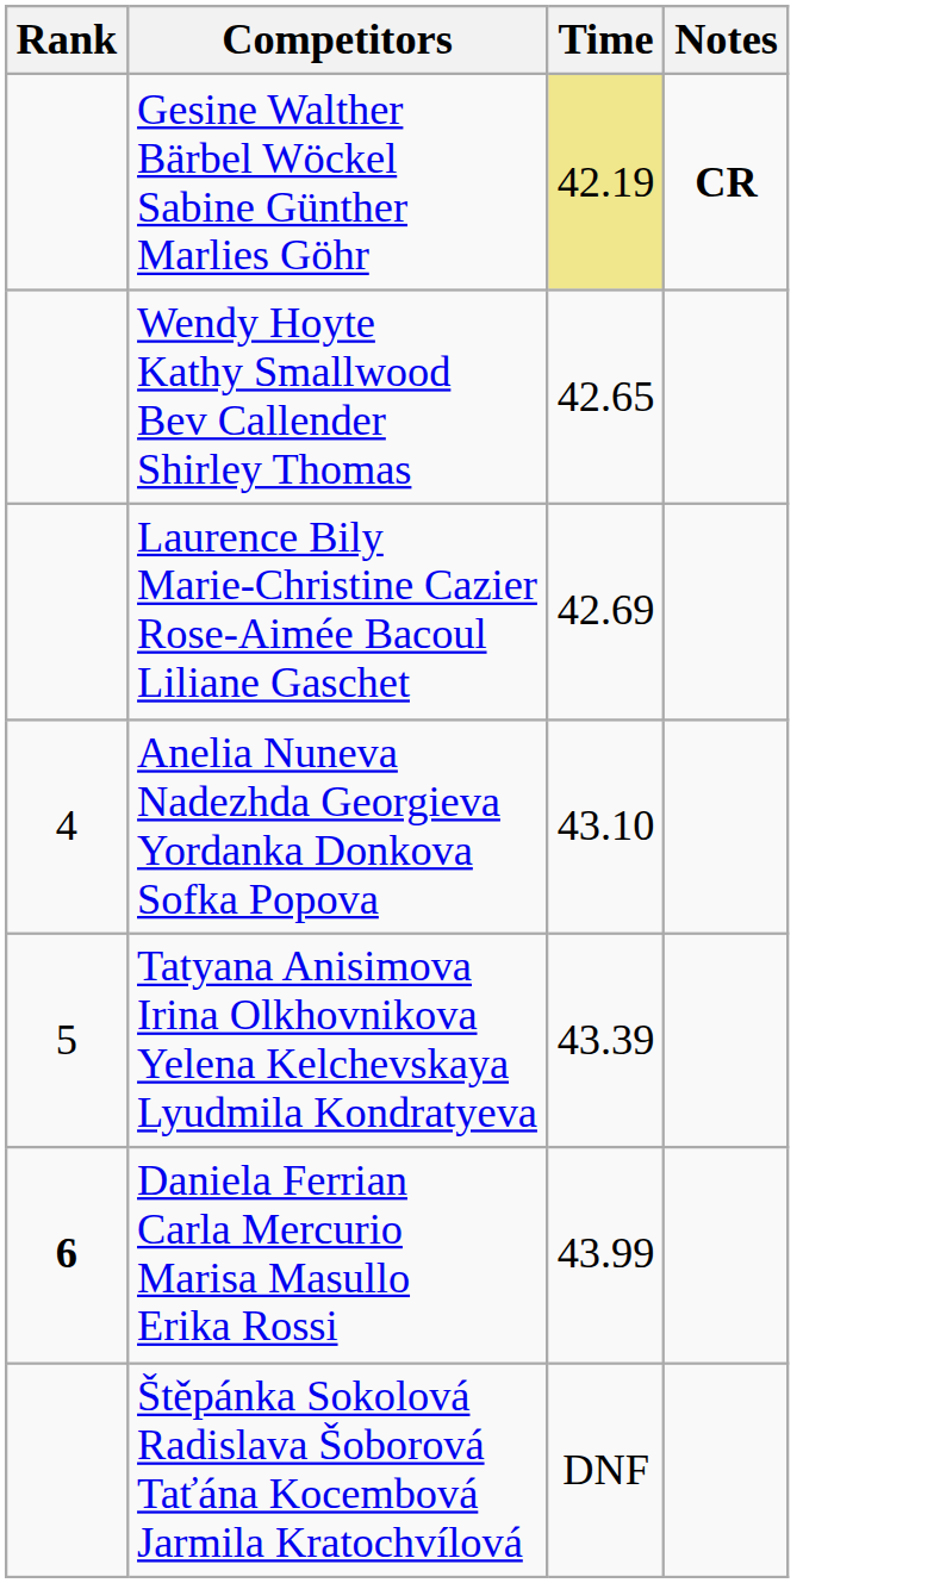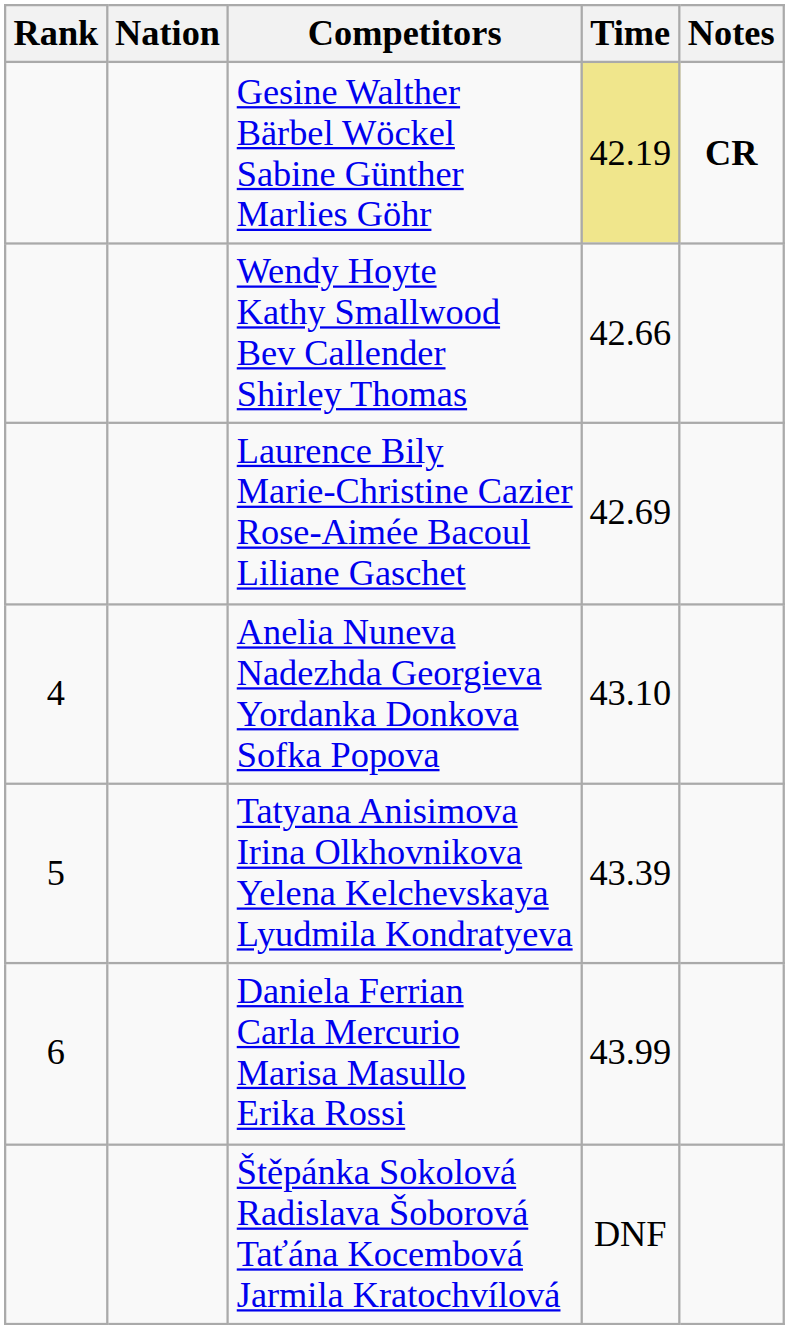+ column: Nation
Wendy Hoyte Kathy Smallwood Bev Callender Shirley Thomas | Time: 42.65 -> 42.66
Daniela Ferrian Carla Mercurio Marisa Masullo Erika Rossi | Rank: bold -> normal
